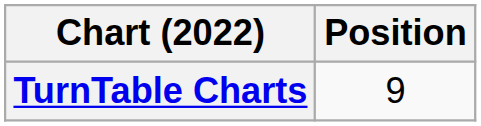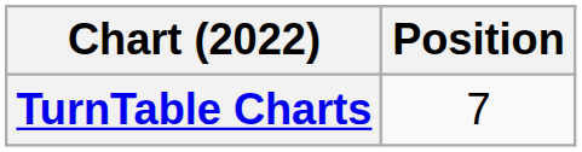TurnTable Charts | Position: 9 -> 7
